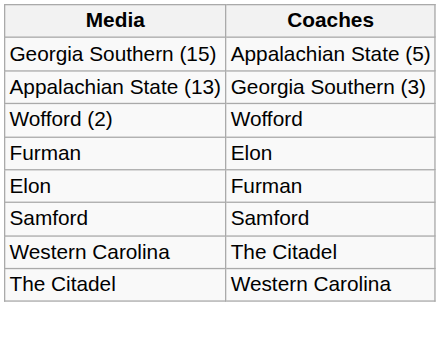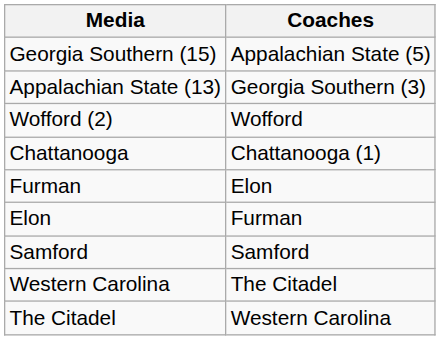+ row: Chattanooga | Chattanooga (1)
